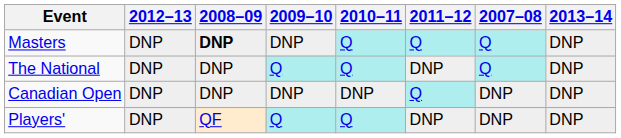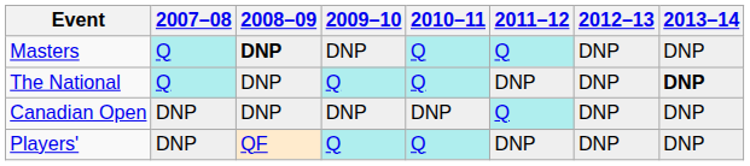columns swapped: 2007–08 <-> 2012–13
The National | 2013–14: normal -> bold
